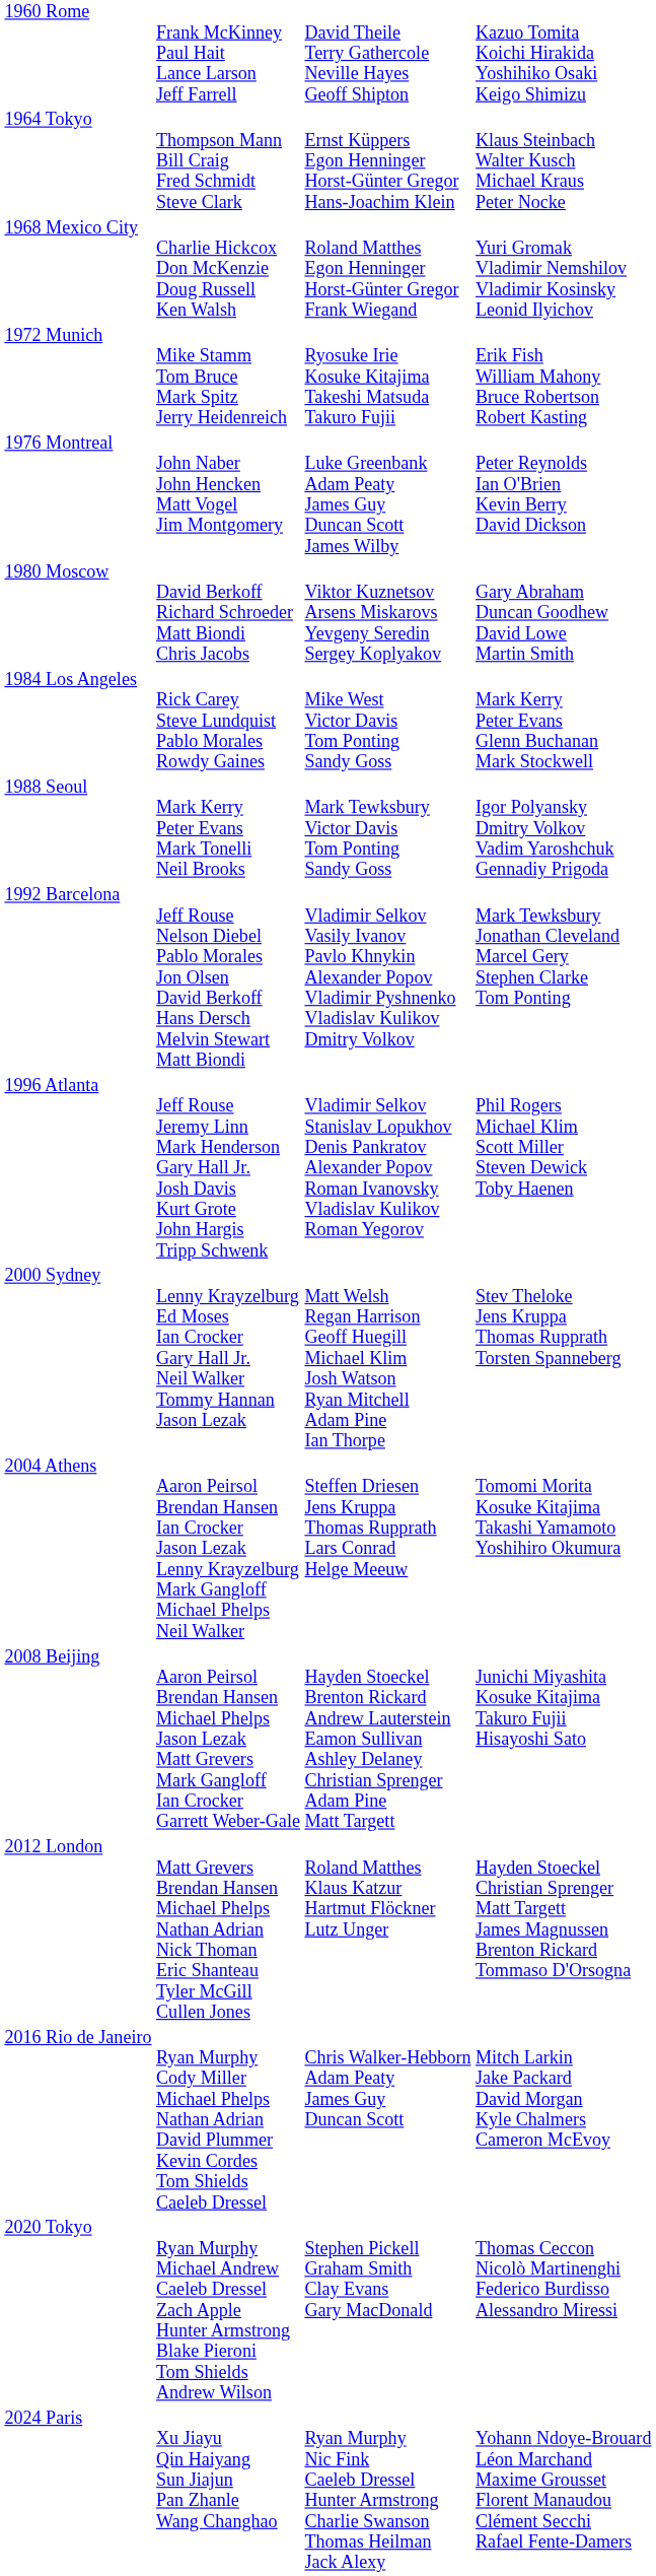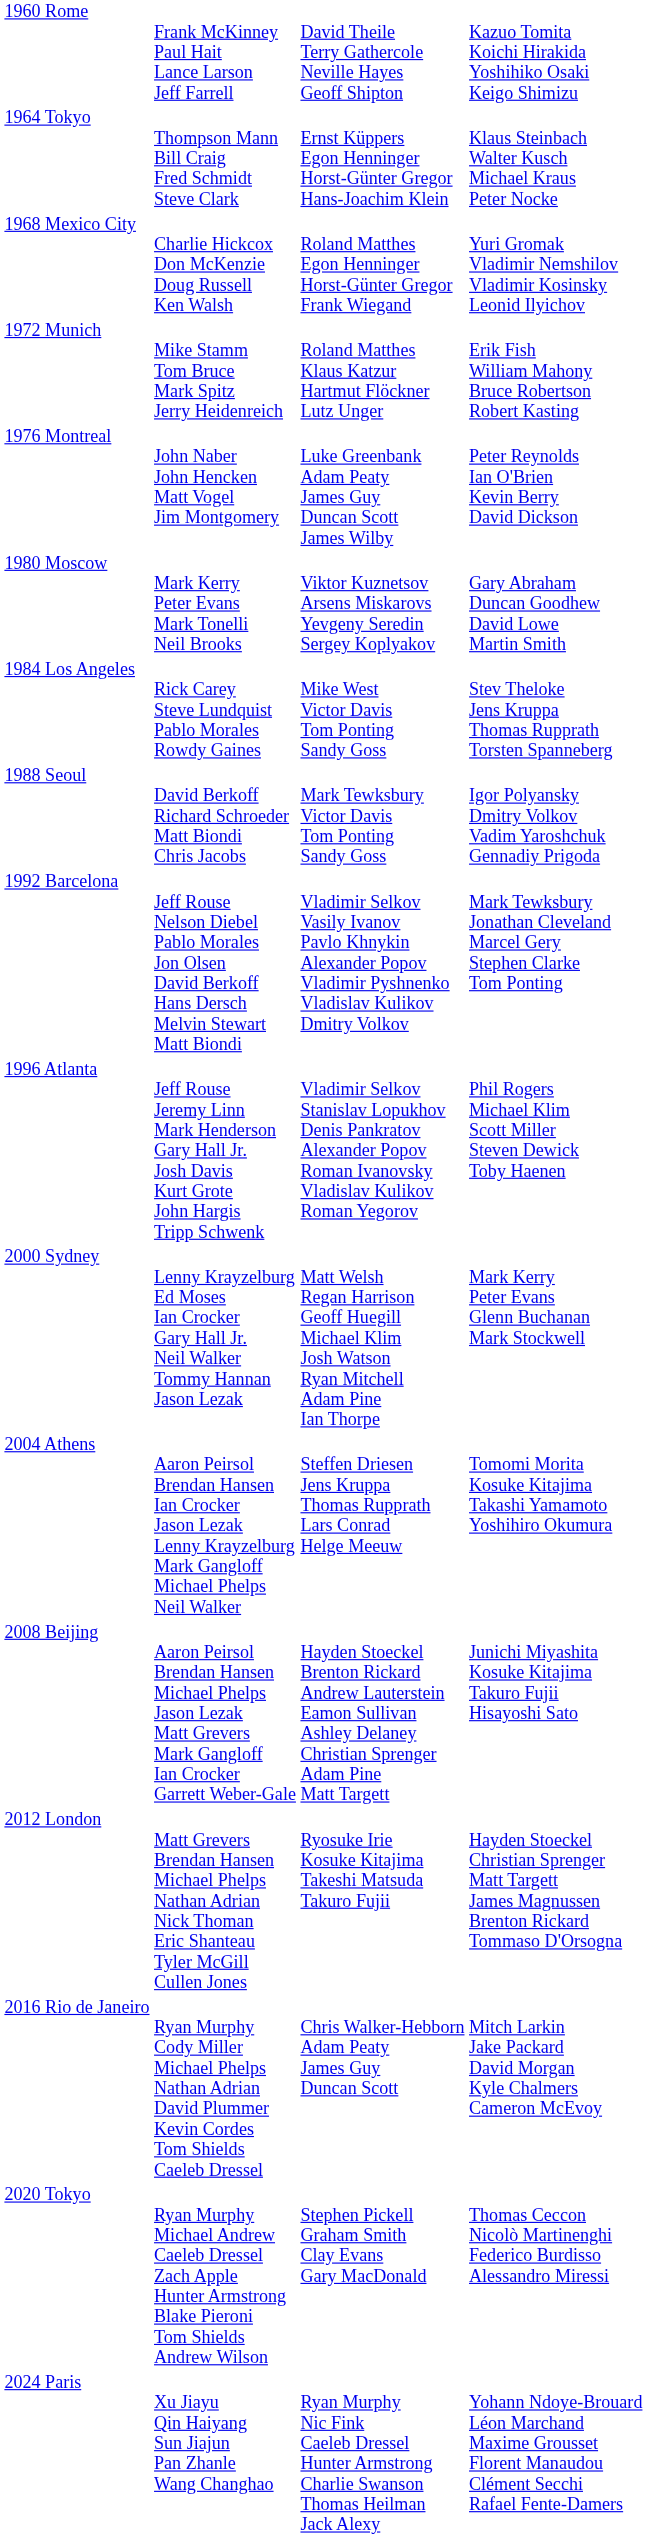1972 Munich | column 3: Ryosuke Irie Kosuke Kitajima Takeshi Matsuda Takuro Fujii -> Roland Matthes Klaus Katzur Hartmut Flöckner Lutz Unger
1980 Moscow | column 2: David Berkoff Richard Schroeder Matt Biondi Chris Jacobs -> Mark Kerry Peter Evans Mark Tonelli Neil Brooks
1984 Los Angeles | column 4: Mark Kerry Peter Evans Glenn Buchanan Mark Stockwell -> Stev Theloke Jens Kruppa Thomas Rupprath Torsten Spanneberg
1988 Seoul | column 2: Mark Kerry Peter Evans Mark Tonelli Neil Brooks -> David Berkoff Richard Schroeder Matt Biondi Chris Jacobs
2000 Sydney | column 4: Stev Theloke Jens Kruppa Thomas Rupprath Torsten Spanneberg -> Mark Kerry Peter Evans Glenn Buchanan Mark Stockwell
2012 London | column 3: Roland Matthes Klaus Katzur Hartmut Flöckner Lutz Unger -> Ryosuke Irie Kosuke Kitajima Takeshi Matsuda Takuro Fujii
